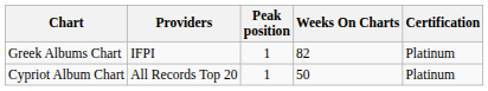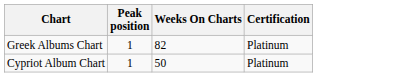- column: Providers | IFPI | All Records Top 20
